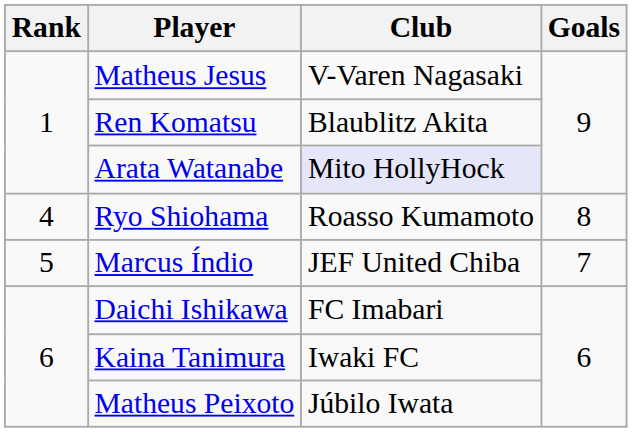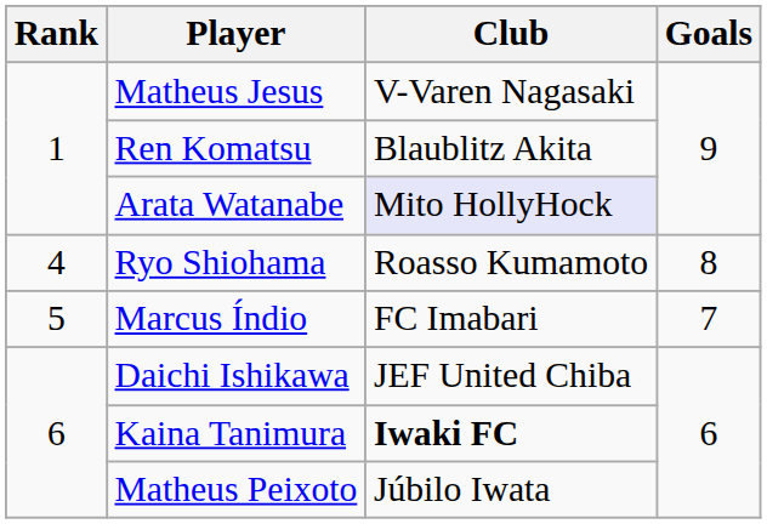Marcus Índio | Club: JEF United Chiba -> FC Imabari
Daichi Ishikawa | Club: FC Imabari -> JEF United Chiba
Kaina Tanimura | Club: normal -> bold
